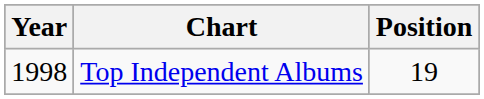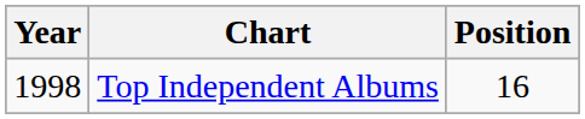Top Independent Albums | Position: 19 -> 16
